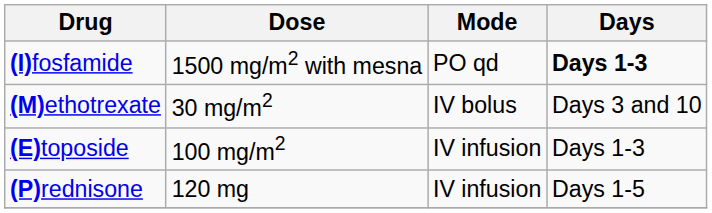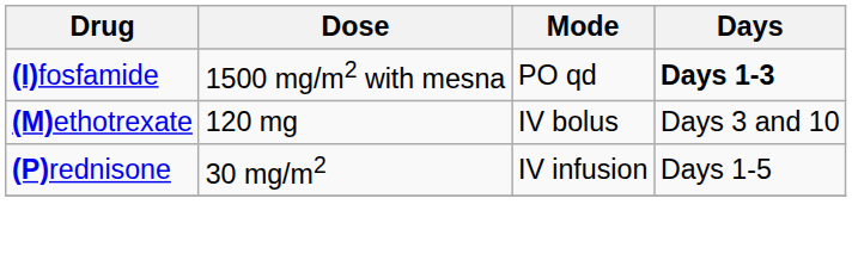(M)ethotrexate | Dose: 30 mg/m2 -> 120 mg
- row: (E)toposide | 100 mg/m2 | IV infusion | Days 1-3
(P)rednisone | Dose: 120 mg -> 30 mg/m2
